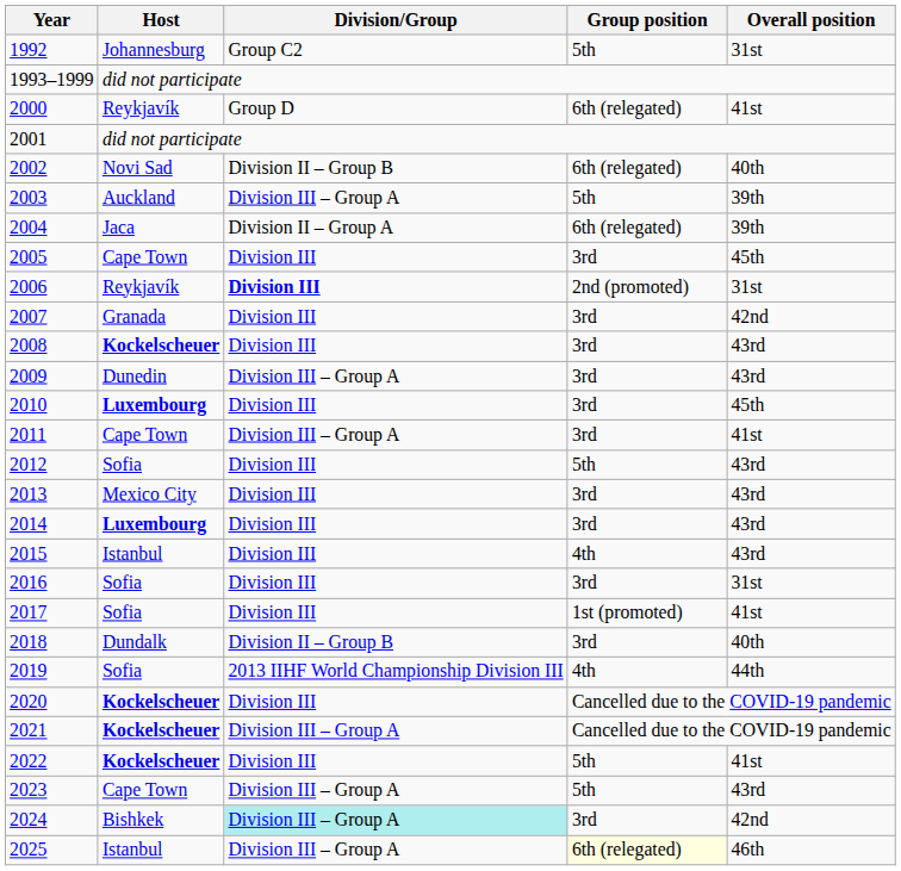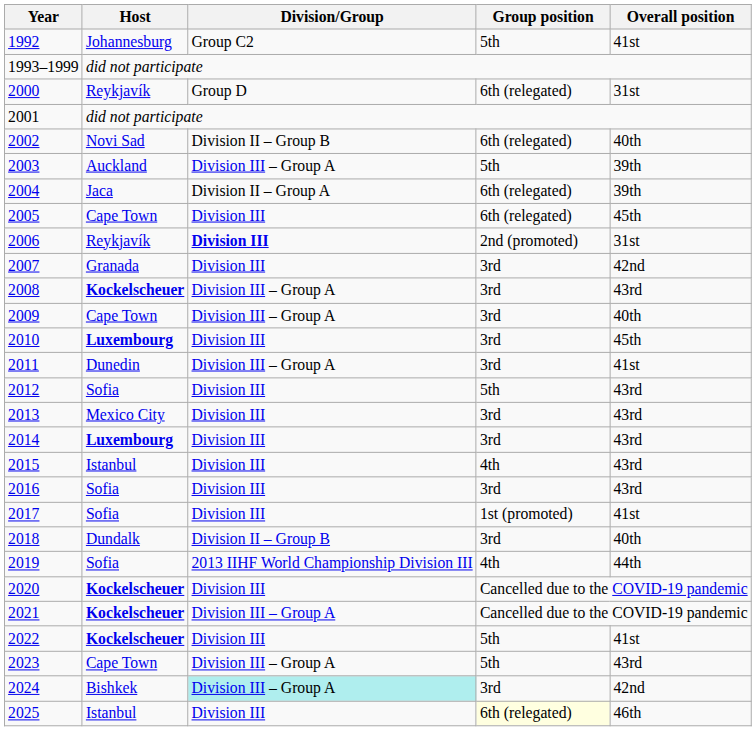1992 | Overall position: 31st -> 41st
2000 | Overall position: 41st -> 31st
2005 | Group position: 3rd -> 6th (relegated)
2008 | Division/Group: Division III -> Division III – Group A
2009 | Host: Dunedin -> Cape Town
2009 | Overall position: 43rd -> 40th
2011 | Host: Cape Town -> Dunedin
2016 | Overall position: 31st -> 43rd
2025 | Division/Group: Division III – Group A -> Division III
